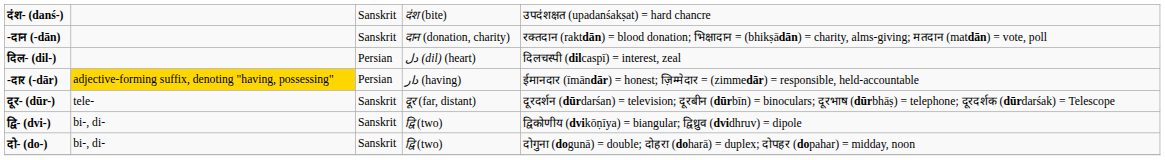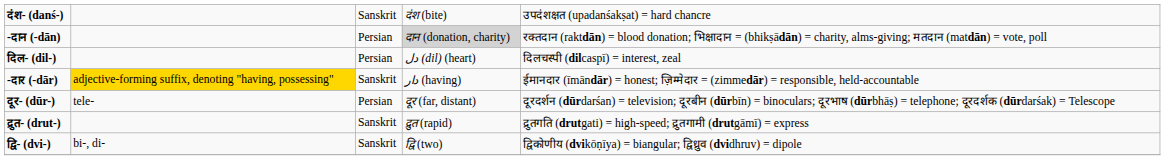-दान (-dān) | column 3: Sanskrit -> Persian
-दान (-dān) | column 4: no background -> lightgrey background
-दार (-dār) | column 3: Persian -> Sanskrit
दूर- (dūr-) | column 3: Sanskrit -> Persian
+ row: द्रुत- (drut-) | Sanskrit | द्रुत (rapid) | द्रुतगति (drutgati) = high-speed; द्रुतगामी (drutgāmī) = express
- row: दो- (do-) | bi-, di- | Sanskrit | द्वि (two) | दोगुना (dogunā) = double; दोहरा (doharā) = duplex; दोपहर (dopahar) = midday, noon
